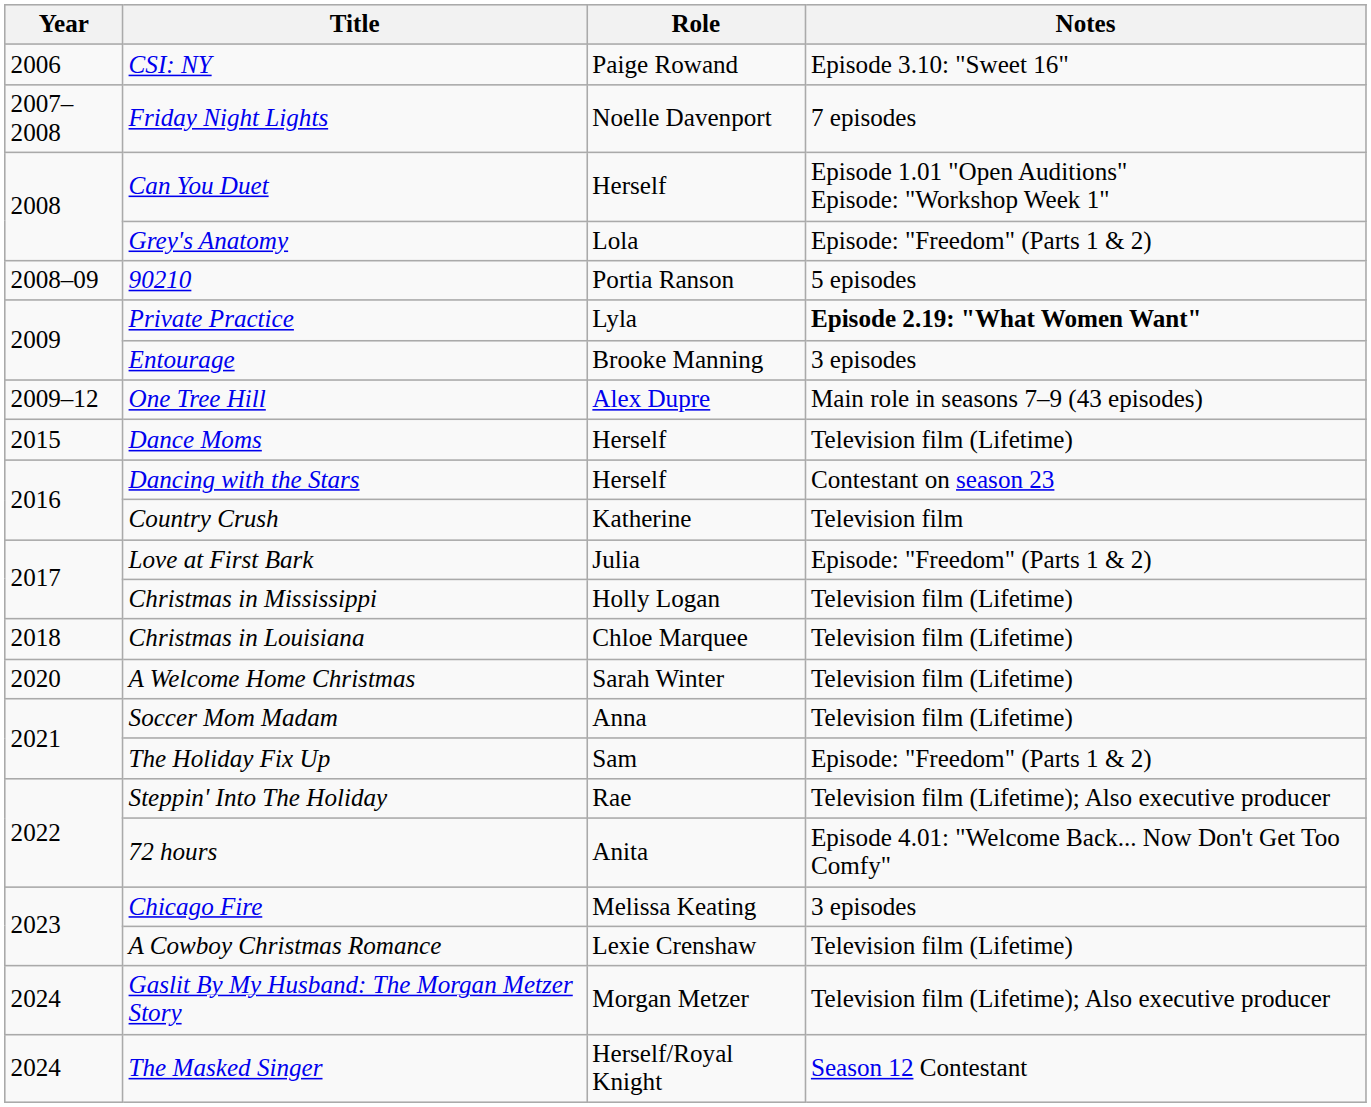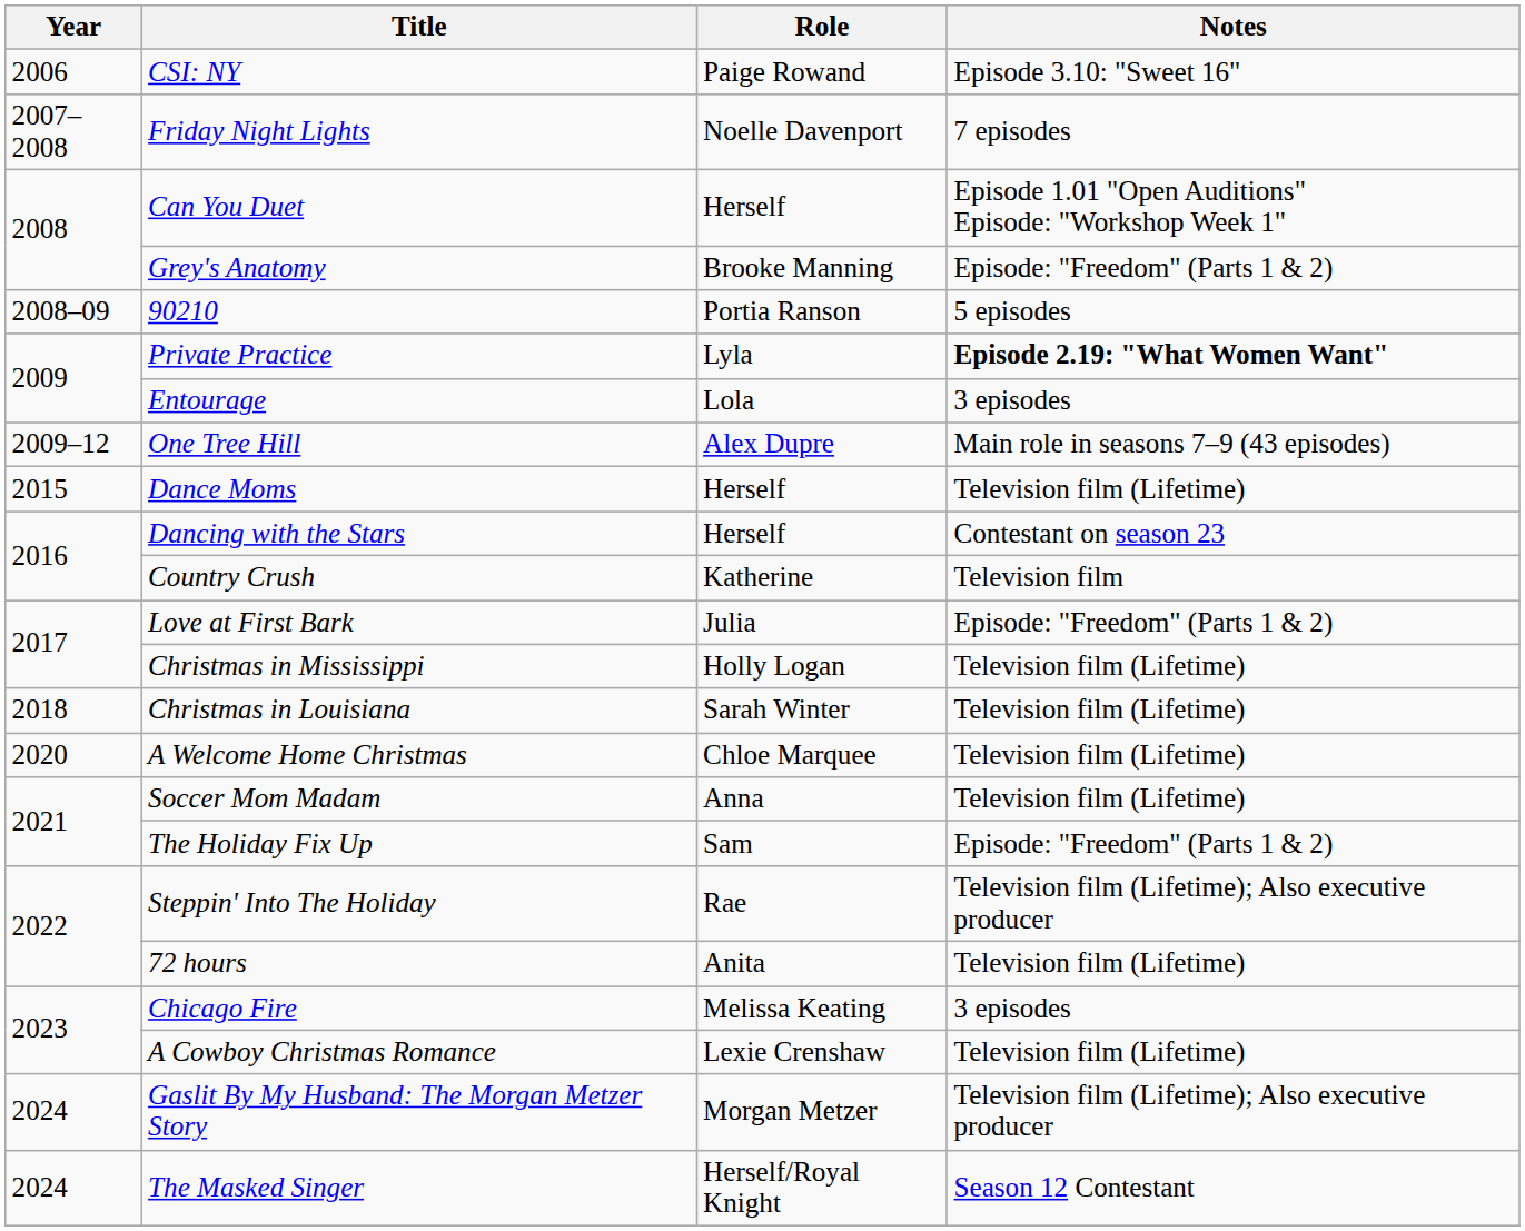Grey's Anatomy | Role: Lola -> Brooke Manning
Entourage | Role: Brooke Manning -> Lola
Christmas in Louisiana | Role: Chloe Marquee -> Sarah Winter
A Welcome Home Christmas | Role: Sarah Winter -> Chloe Marquee
72 hours | Notes: Episode 4.01: "Welcome Back... Now Don't Get Too Comfy" -> Television film (Lifetime)
